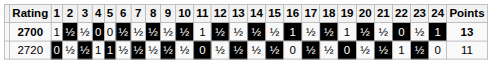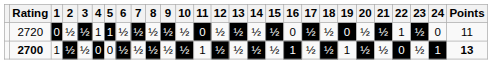rows swapped: 2700 <-> 2720
